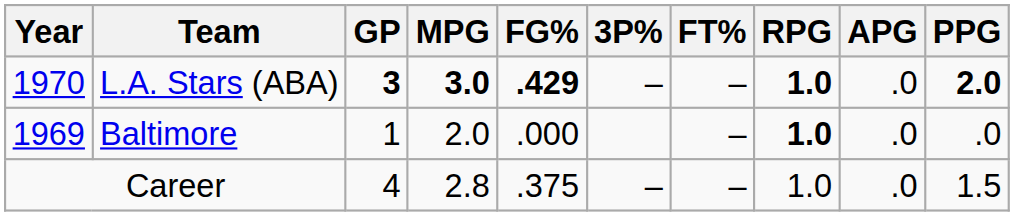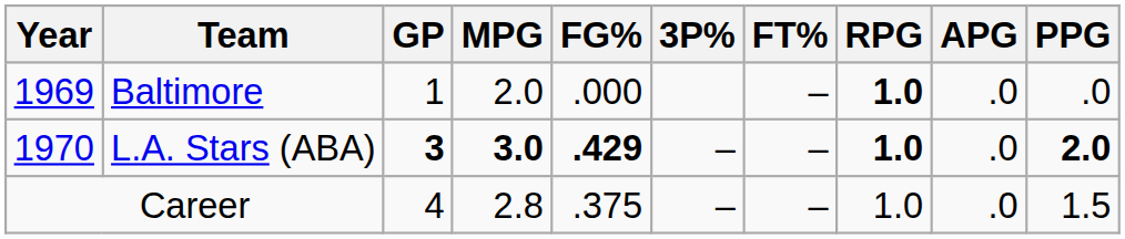rows swapped: Baltimore <-> L.A. Stars (ABA)
